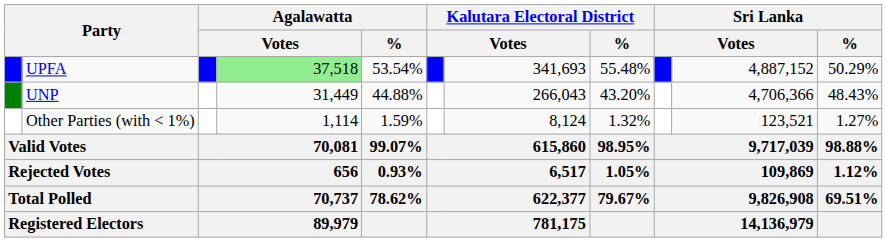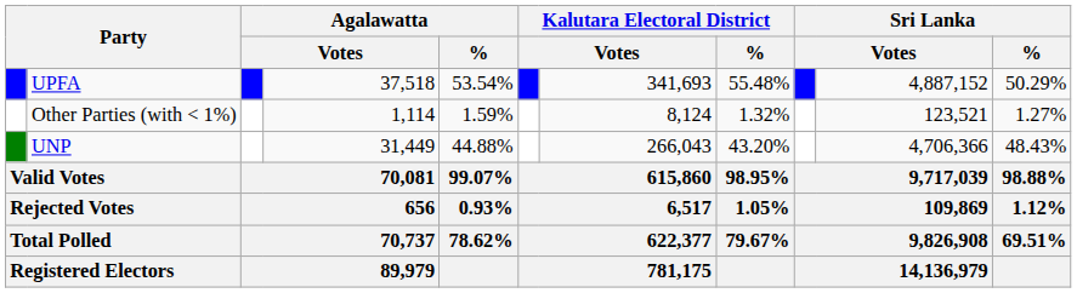UPFA | column 4: lightgreen background -> no background
rows swapped: UNP <-> Other Parties (with < 1%)
